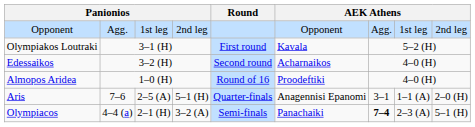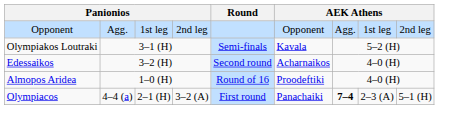Olympiakos Loutraki | Round: First round -> Semi-finals
- row: Aris | 7–6 | 2–5 (A) | 5–1 (H) | Quarter-finals | Anagennisi Epanomi | 3–1 | 1–1 (A) | 2–0 (H)
Olympiacos | Round: Semi-finals -> First round
